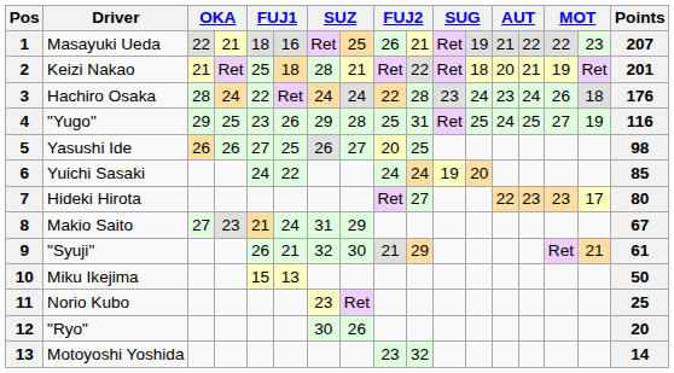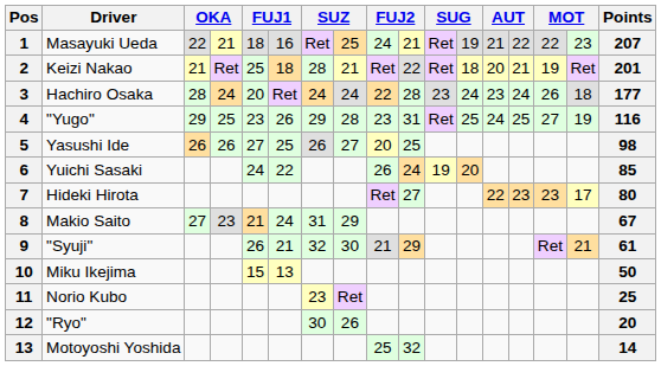Masayuki Ueda | column 9: 26 -> 24
Hachiro Osaka | column 5: 22 -> 20
Hachiro Osaka | Points: 176 -> 177
"Yugo" | column 9: 25 -> 23
Yuichi Sasaki | column 9: 24 -> 26
Motoyoshi Yoshida | column 9: 23 -> 25
